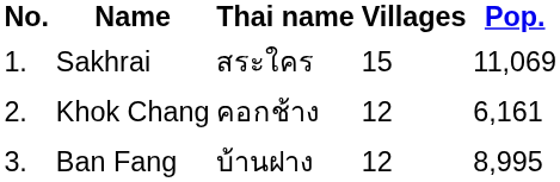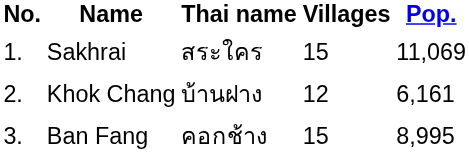Khok Chang | Thai name: คอกช้าง -> บ้านฝาง
Ban Fang | Thai name: บ้านฝาง -> คอกช้าง
Ban Fang | Villages: 12 -> 15
